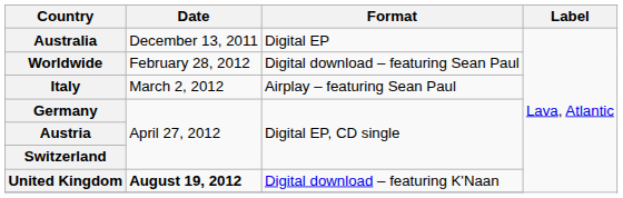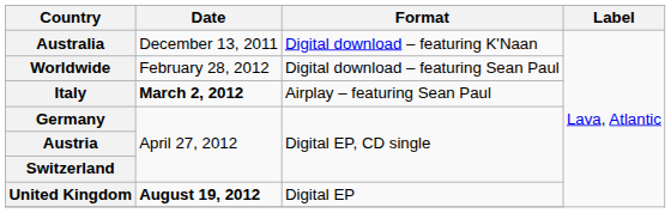Australia | Format: Digital EP -> Digital download – featuring K'Naan
Italy | Date: normal -> bold
United Kingdom | Format: Digital download – featuring K'Naan -> Digital EP
